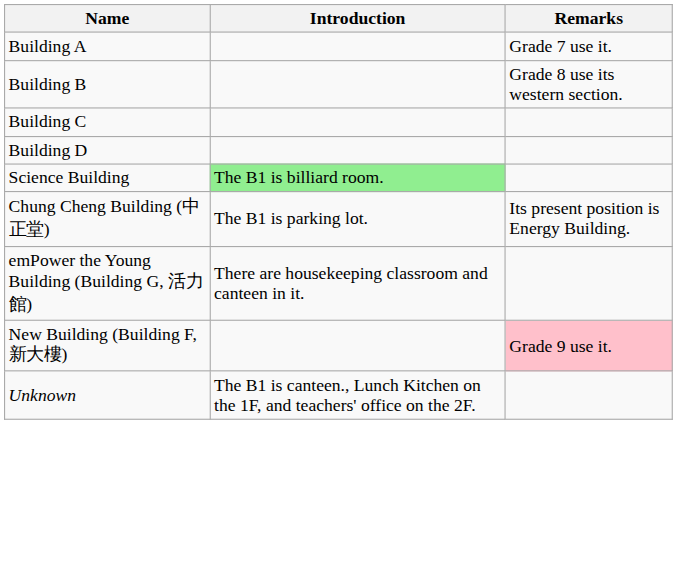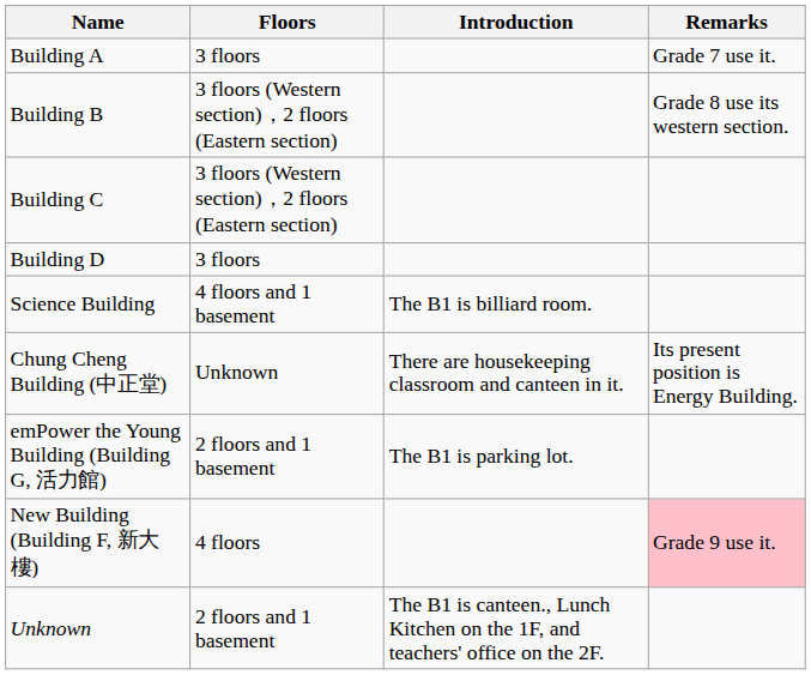+ column: Floors | 3 floors | 3 floors (Western section)，2 floors (Eastern section) | 3 floors (Western section)，2 floors (Eastern section) | 3 floors | 4 floors and 1 basement | Unknown | 2 floors and 1 basement | 4 floors | 2 floors and 1 basement
Science Building | Introduction: lightgreen background -> no background
Chung Cheng Building (中正堂) | Introduction: The B1 is parking lot. -> There are housekeeping classroom and canteen in it.
emPower the Young Building (Building G, 活力館) | Introduction: There are housekeeping classroom and canteen in it. -> The B1 is parking lot.
